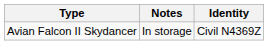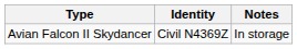columns swapped: Identity <-> Notes
